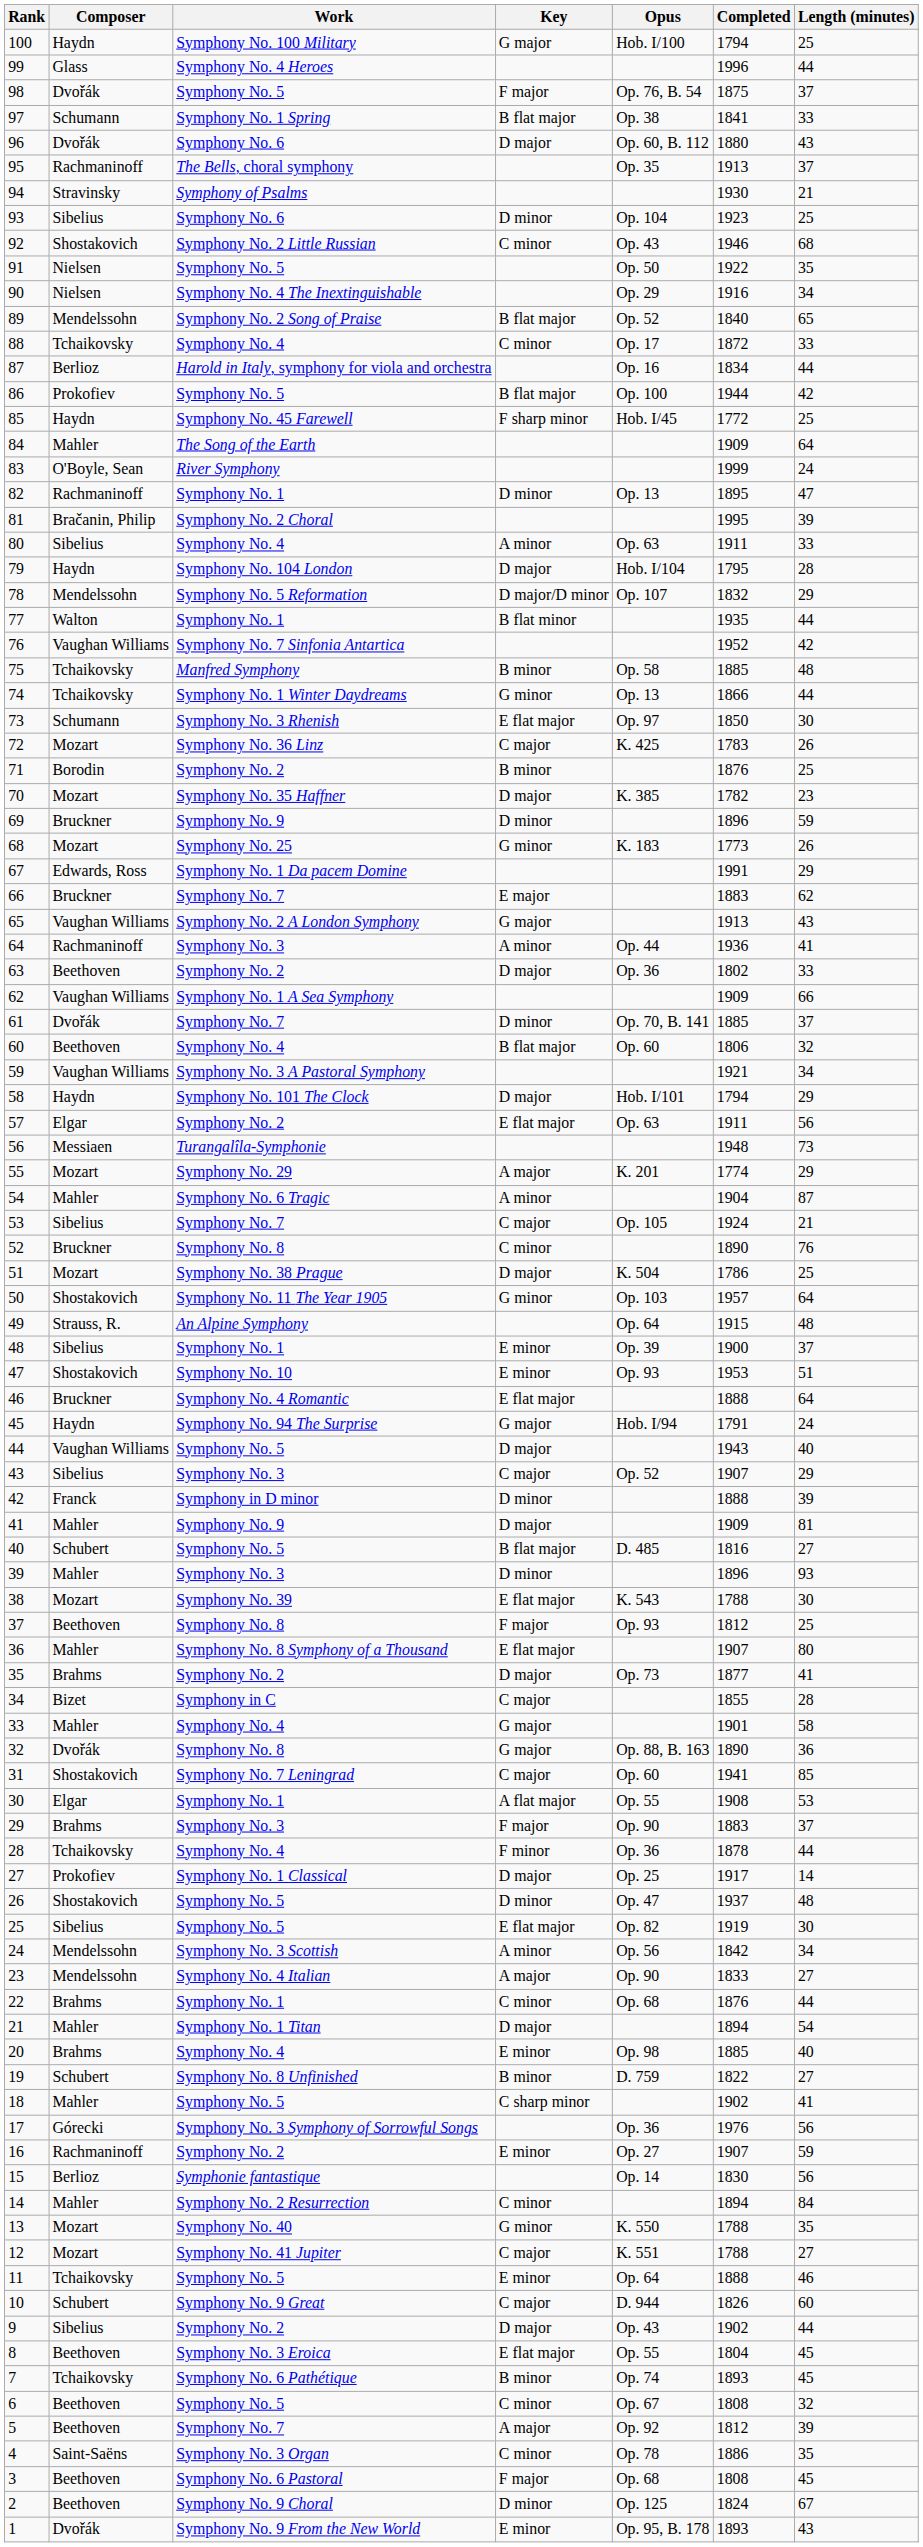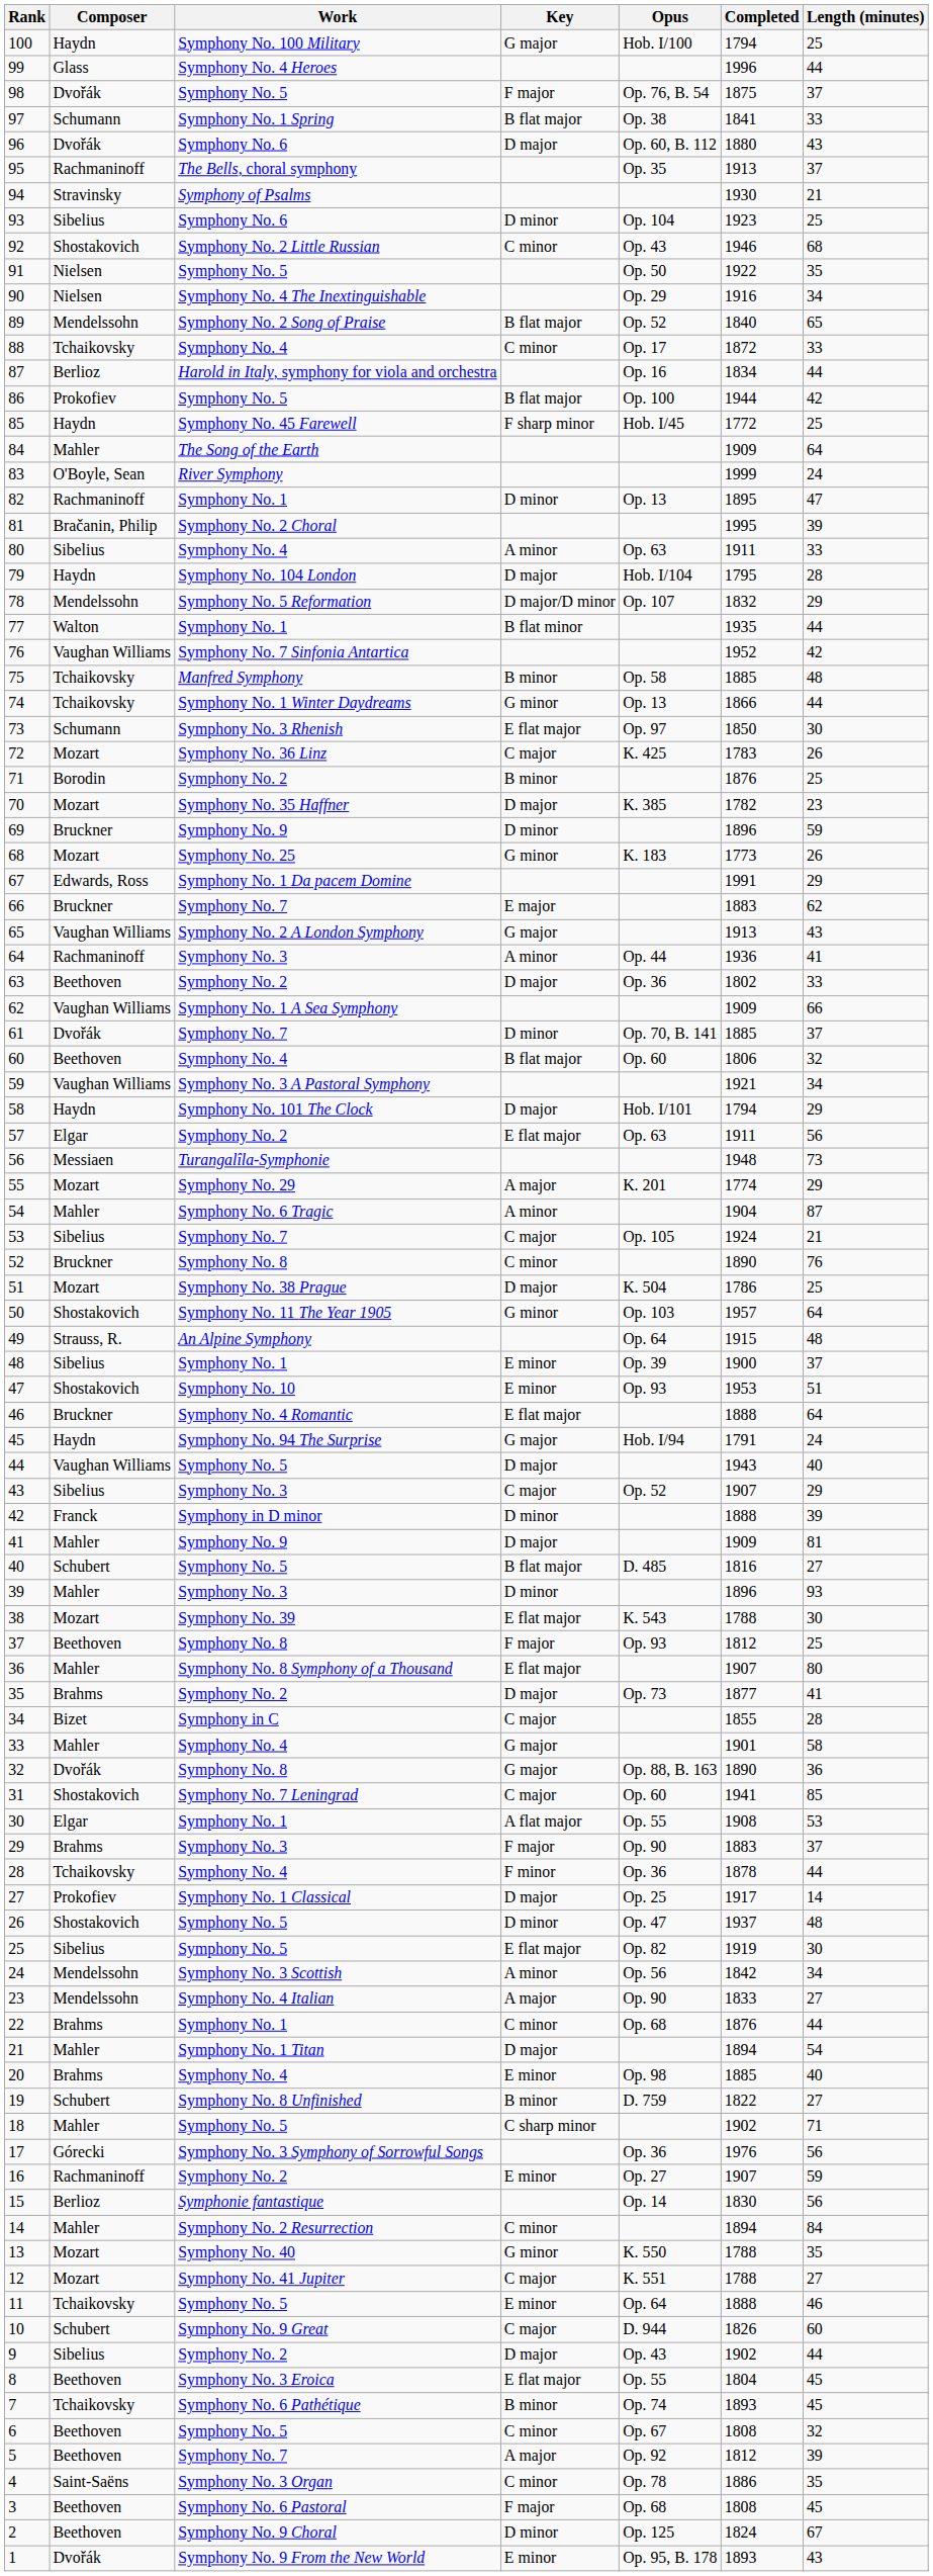18 | Length (minutes): 41 -> 71
